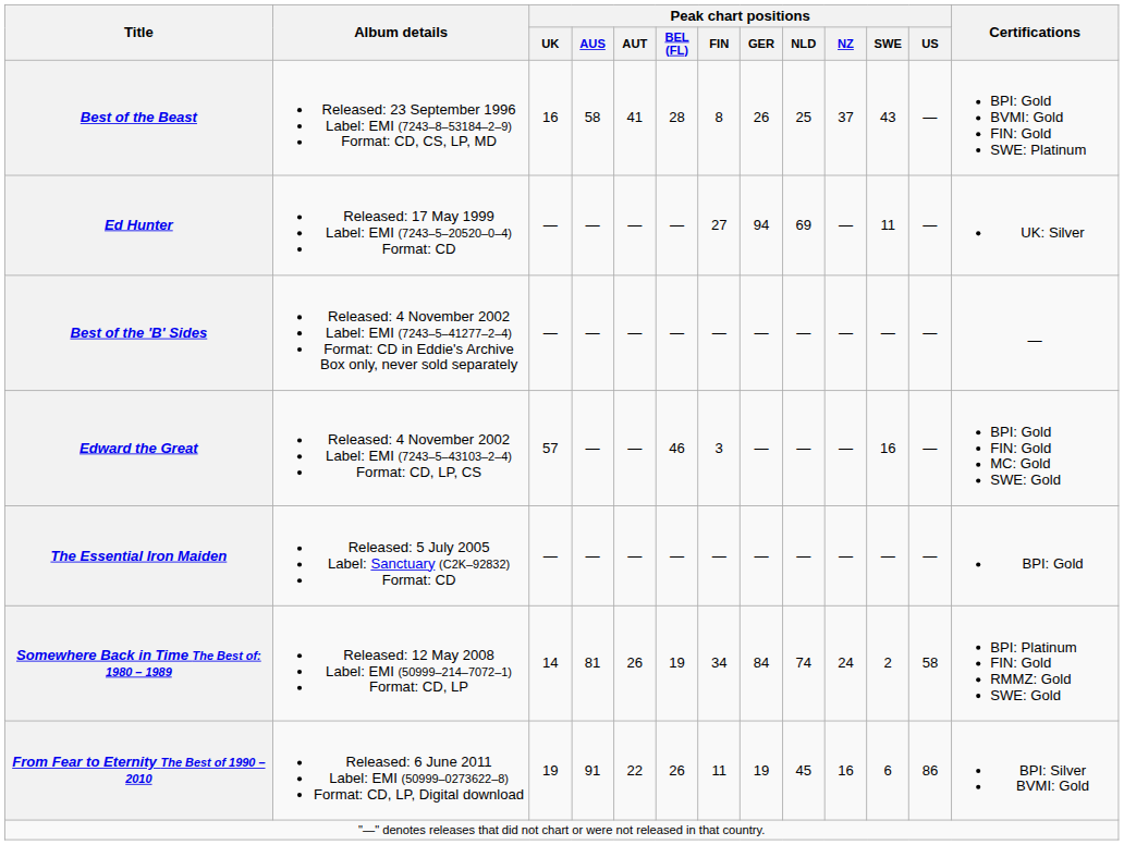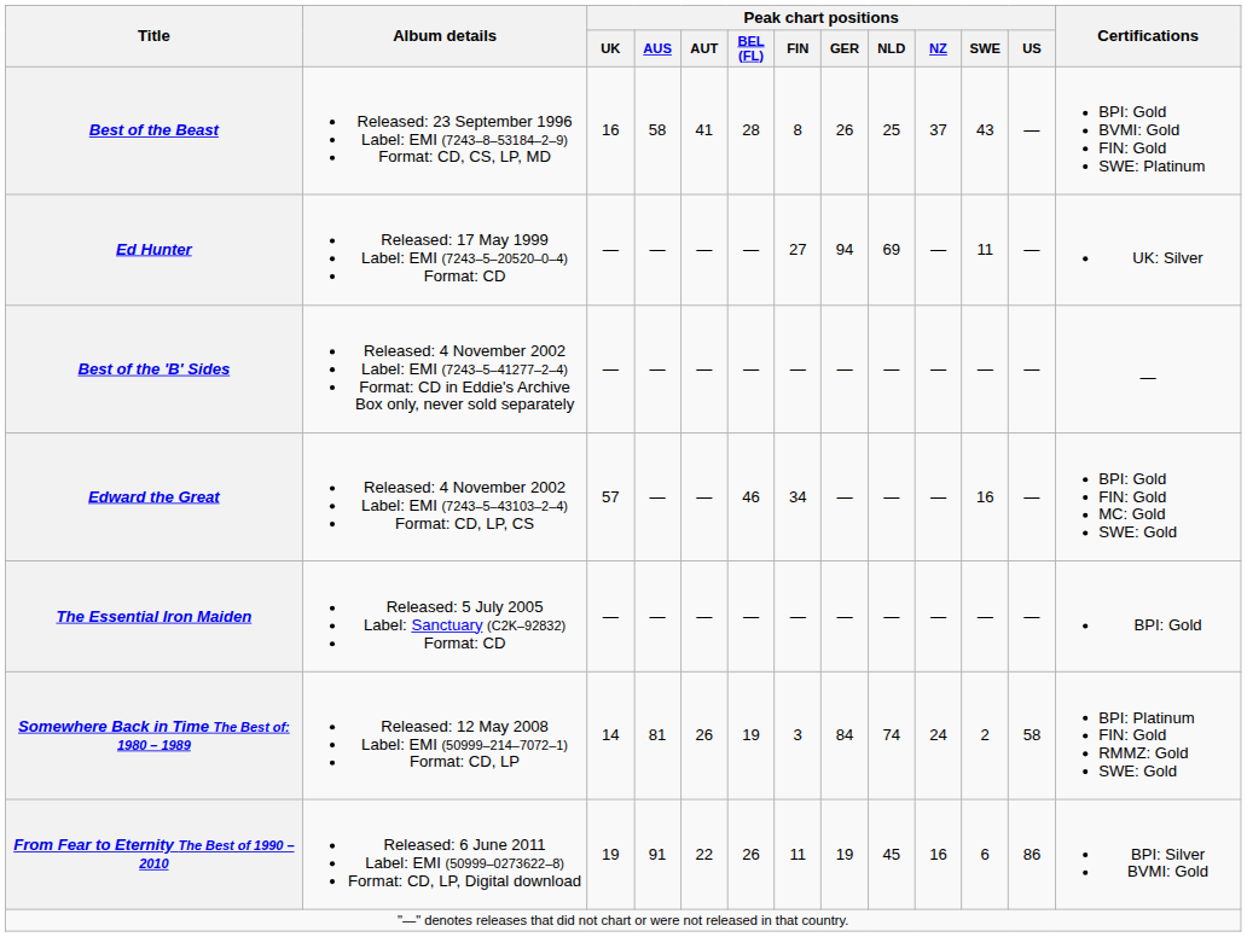Edward the Great | Peak chart positions / FIN: 3 -> 34
Somewhere Back in Time The Best of: 1980 – 1989 | Peak chart positions / FIN: 34 -> 3
